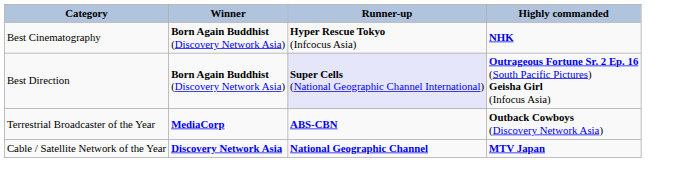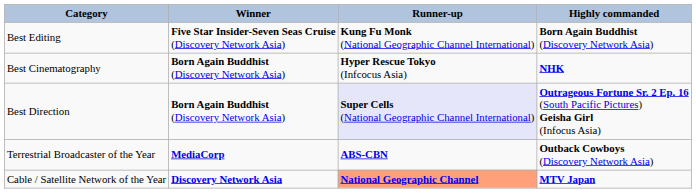+ row: Best Editing | Five Star Insider-Seven Seas Cruise (Discovery Network Asia) | Kung Fu Monk (National Geographic Channel International) | Born Again Buddhist (Discovery Network Asia)
Cable / Satellite Network of the Year | Runner-up: no background -> lightsalmon background
